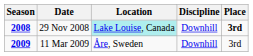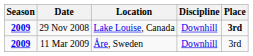29 Nov 2008 | Season: 2008 -> 2009
29 Nov 2008 | Location: paleturquoise background -> no background
